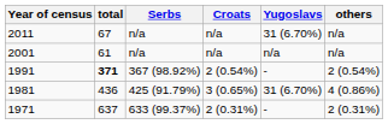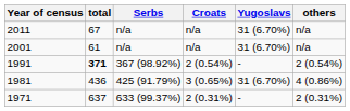2001 | Yugoslavs: n/a -> 31 (6.70%)
